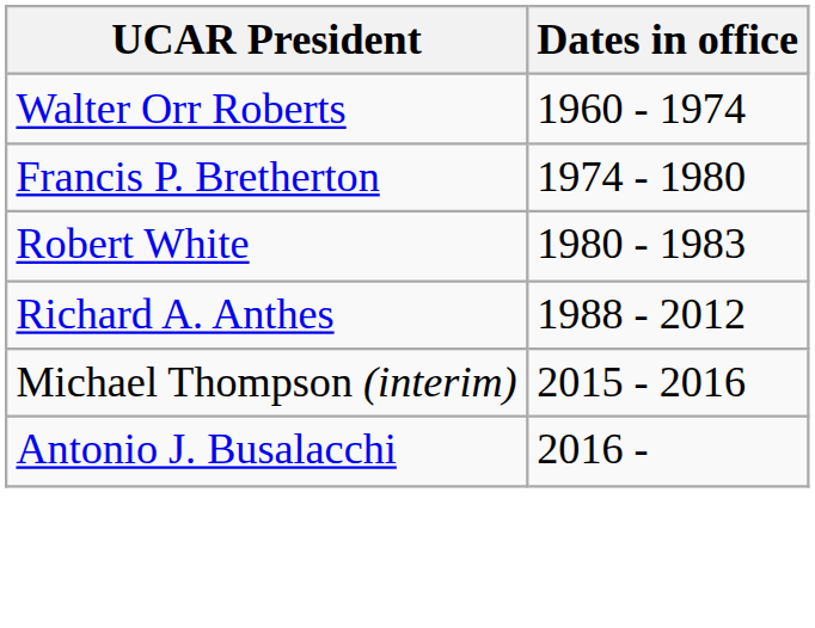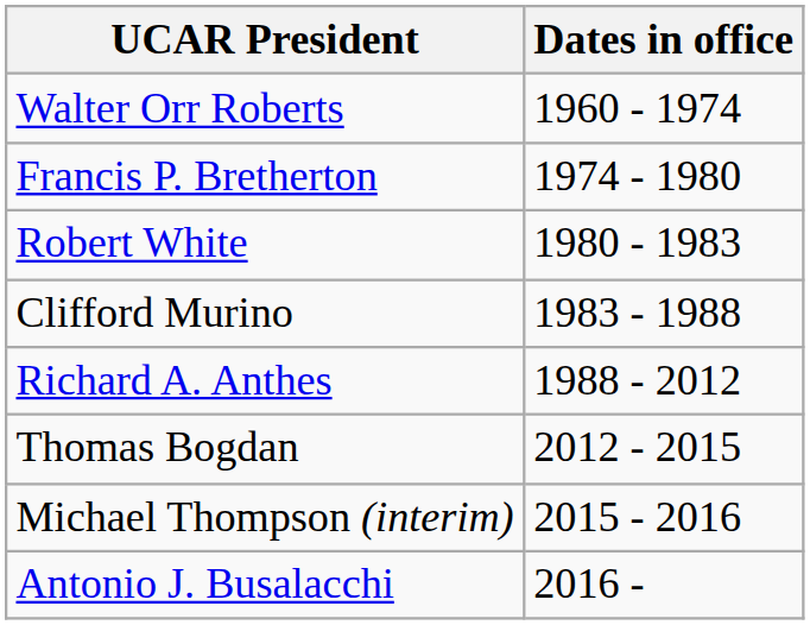+ row: Clifford Murino | 1983 - 1988
+ row: Thomas Bogdan | 2012 - 2015
